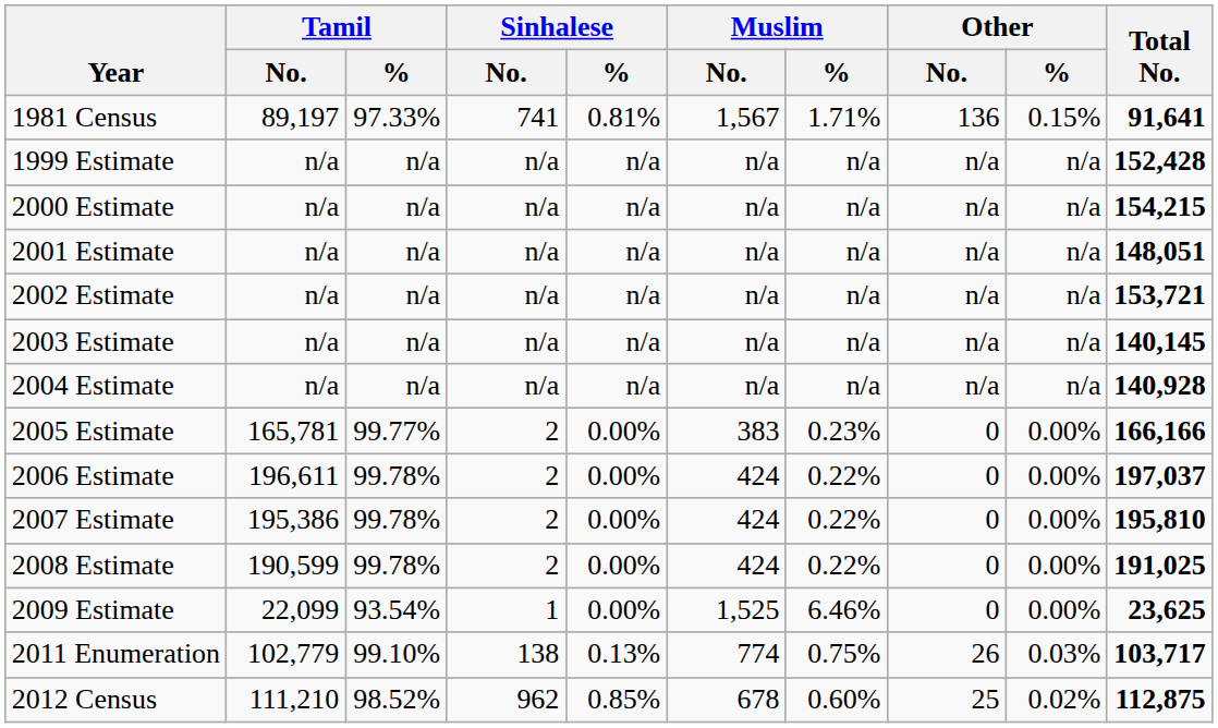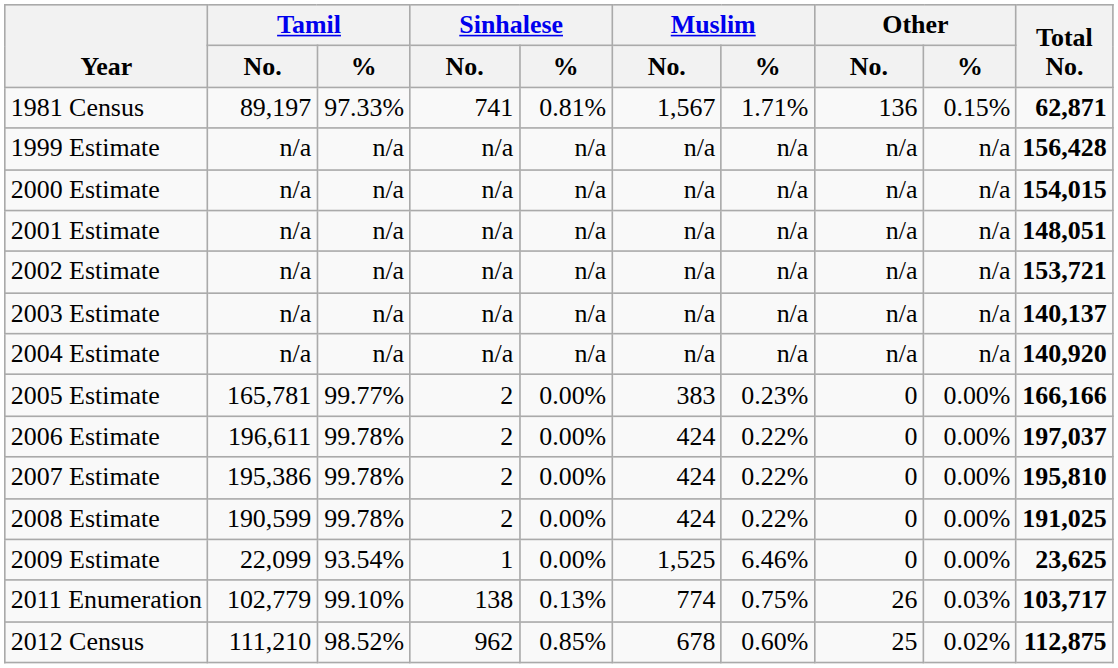1981 Census | Total No.: 91,641 -> 62,871
1999 Estimate | Total No.: 152,428 -> 156,428
2000 Estimate | Total No.: 154,215 -> 154,015
2003 Estimate | Total No.: 140,145 -> 140,137
2004 Estimate | Total No.: 140,928 -> 140,920
